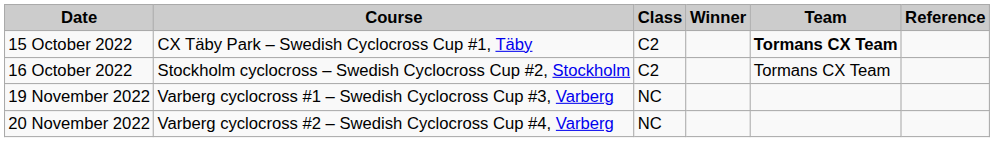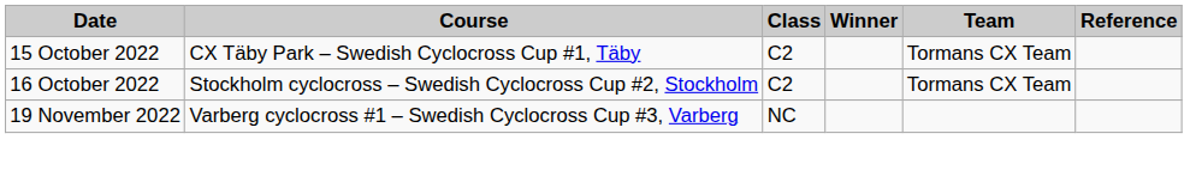15 October 2022 | Team: bold -> normal
- row: 20 November 2022 | Varberg cyclocross #2 – Swedish Cyclocross Cup #4, Varberg | NC
